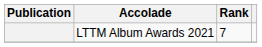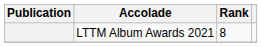LTTM Album Awards 2021 | Rank: 7 -> 8
